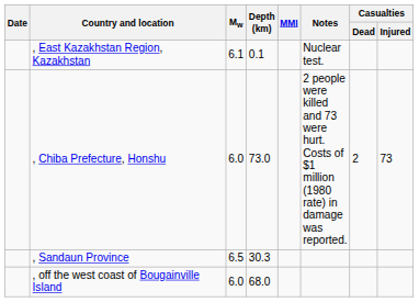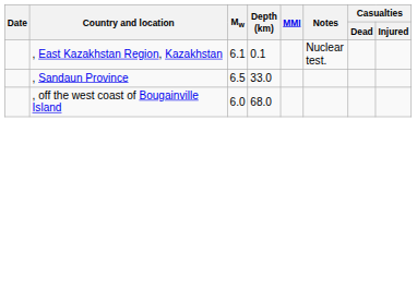- row: , Chiba Prefecture, Honshu | 6.0 | 73.0 | 2 people were killed and 73 were hurt. Costs of $1 million (1980 rate) in damage was reported. | 2 | 73
, Sandaun Province | Depth (km): 30.3 -> 33.0
